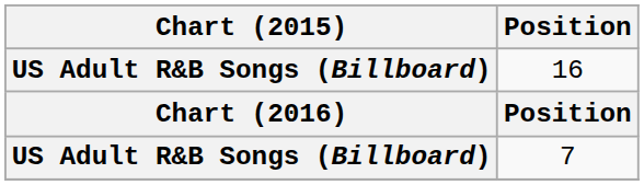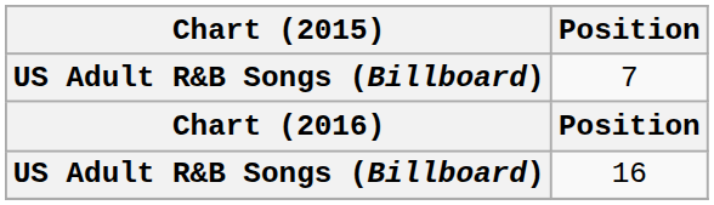rows swapped: 7 <-> 16
